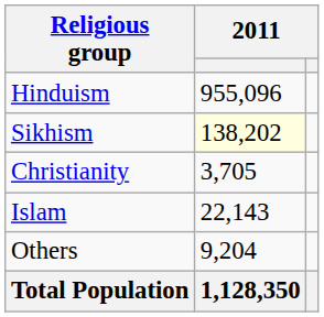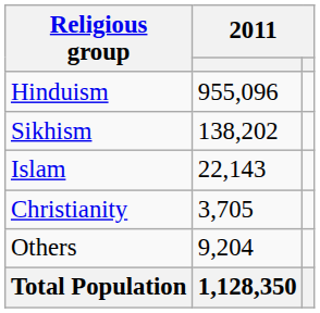Sikhism | column 2: lightyellow background -> no background
rows swapped: Islam <-> Christianity
